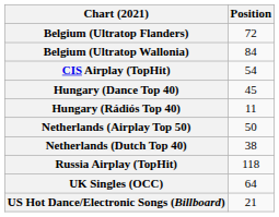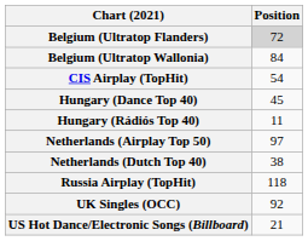Belgium (Ultratop Flanders) | Position: no background -> lightgrey background
Netherlands (Airplay Top 50) | Position: 50 -> 97
UK Singles (OCC) | Position: 64 -> 92
